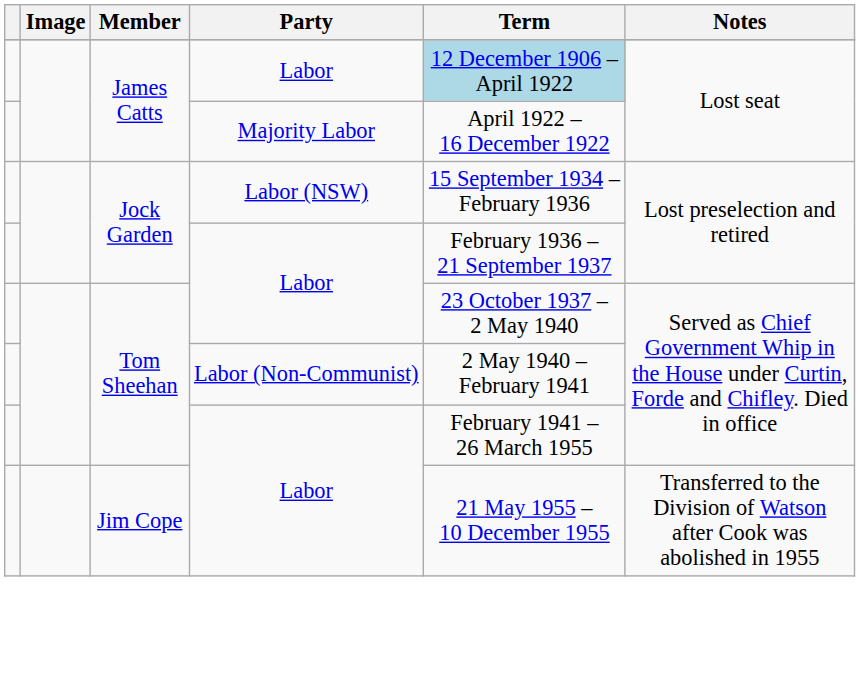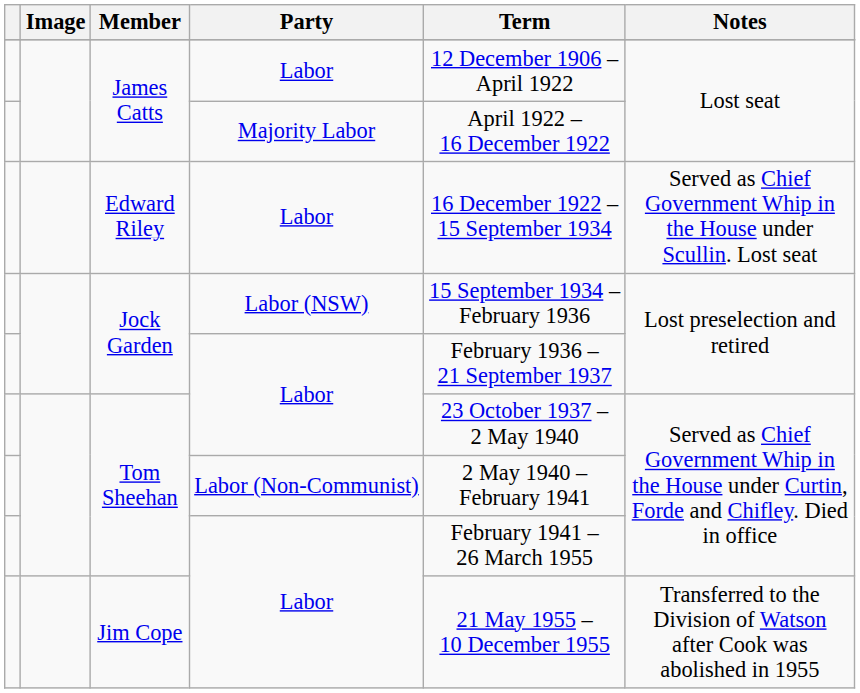James Catts / Labor | Term: lightblue background -> no background
+ row: Edward Riley | Labor | 16 December 1922 – 15 September 1934 | Served as Chief Government Whip in the House under Scullin. Lost seat
